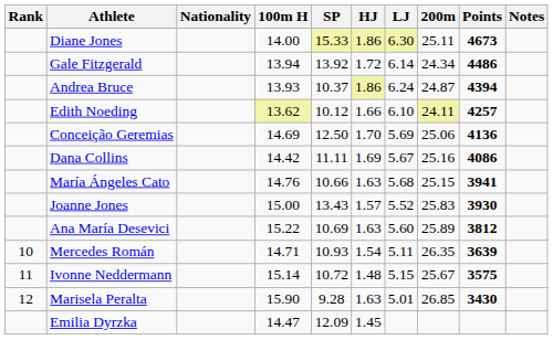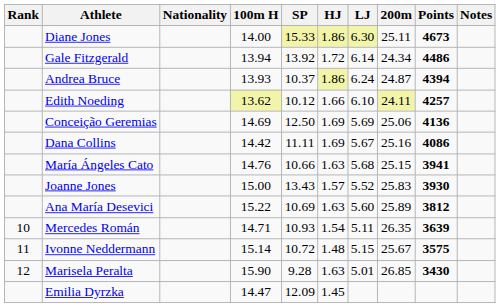Conceição Geremias | HJ: 1.70 -> 1.69
